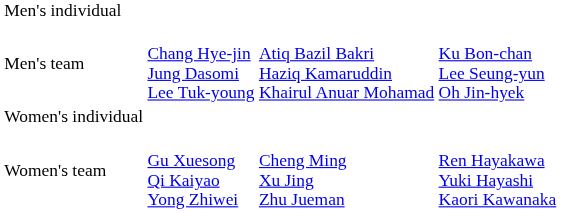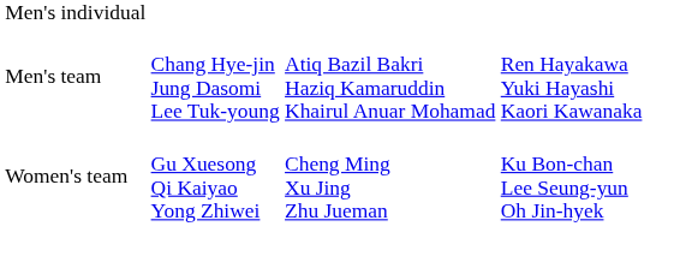Men's team | column 4: Ku Bon-chan Lee Seung-yun Oh Jin-hyek -> Ren Hayakawa Yuki Hayashi Kaori Kawanaka
- row: Women's individual
Women's team | column 4: Ren Hayakawa Yuki Hayashi Kaori Kawanaka -> Ku Bon-chan Lee Seung-yun Oh Jin-hyek
